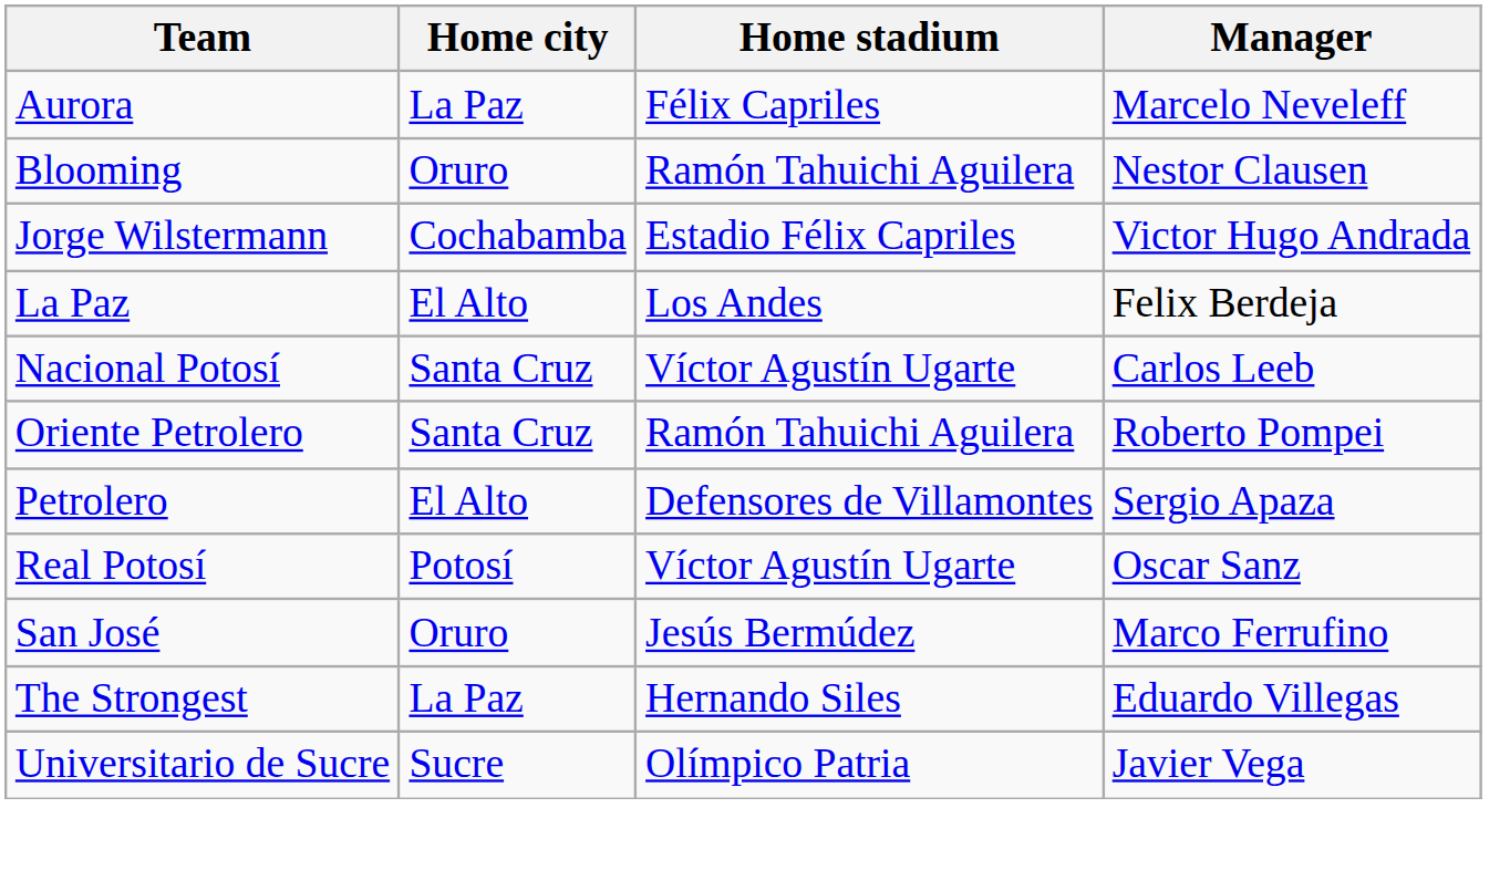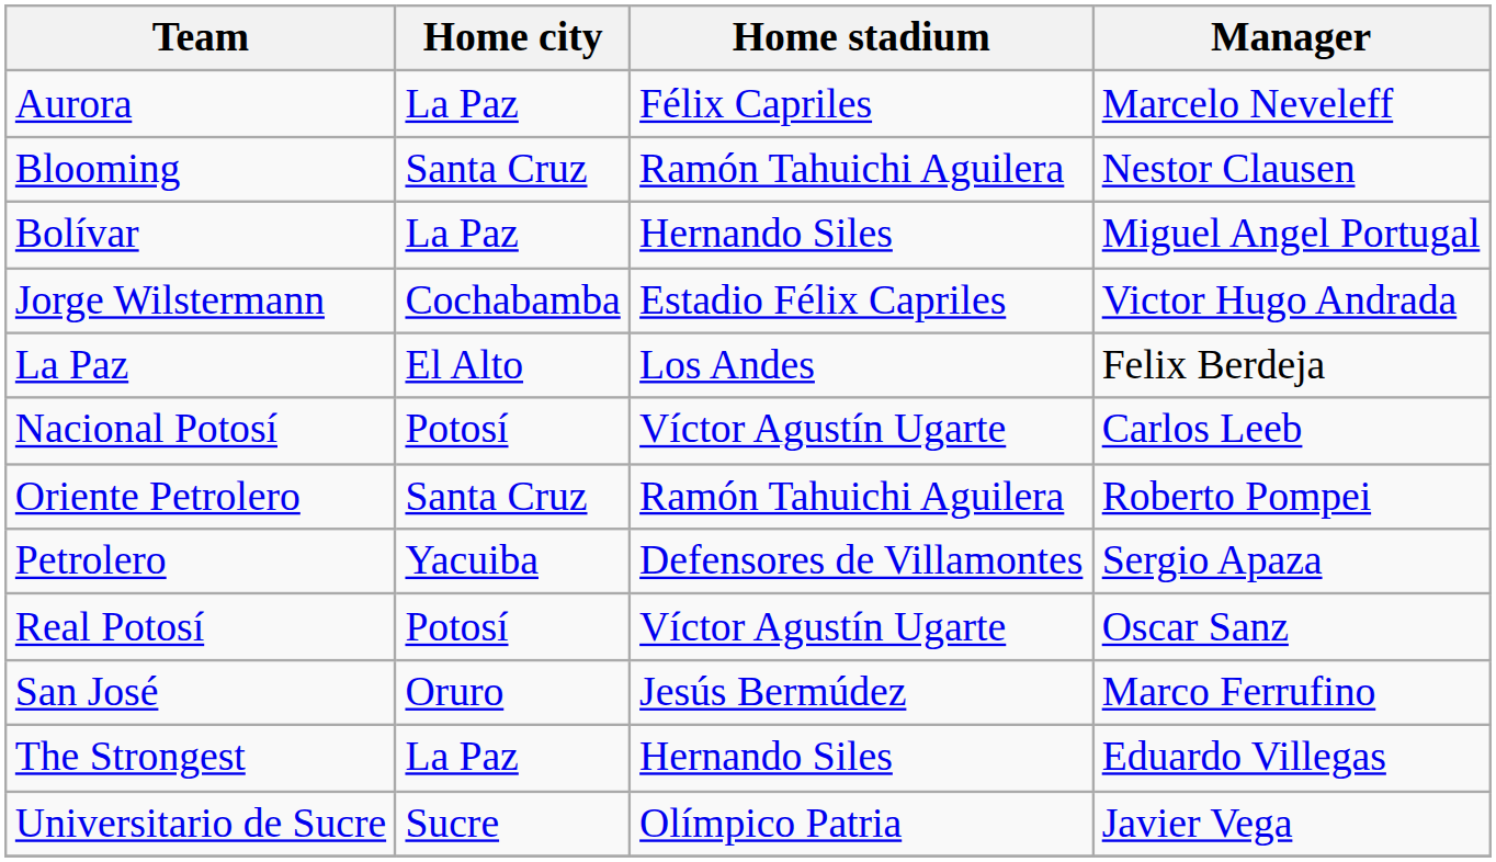Blooming | Home city: Oruro -> Santa Cruz
+ row: Bolívar | La Paz | Hernando Siles | Miguel Angel Portugal
Nacional Potosí | Home city: Santa Cruz -> Potosí
Petrolero | Home city: El Alto -> Yacuiba
